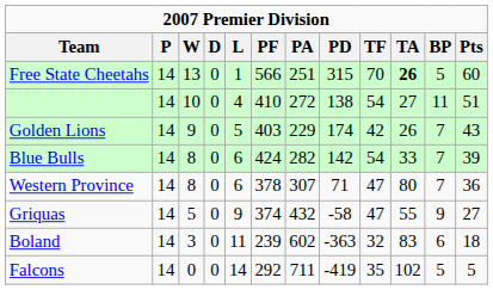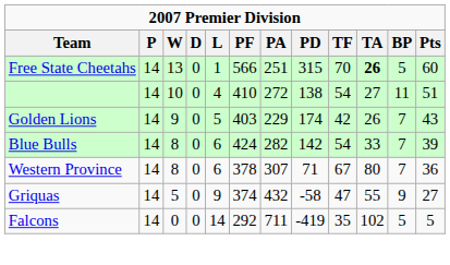Western Province | TF: 47 -> 67
- row: Boland | 14 | 3 | 0 | 11 | 239 | 602 | -363 | 32 | 83 | 6 | 18
